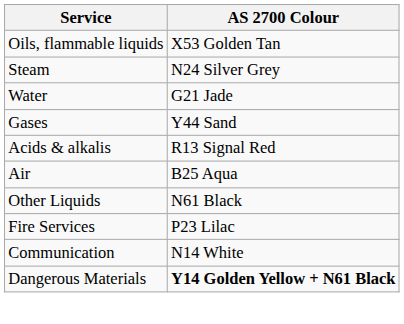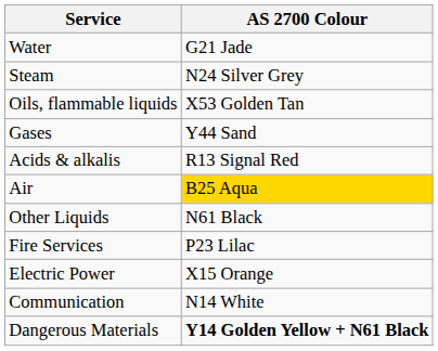rows swapped: Water <-> Oils, flammable liquids
Air | AS 2700 Colour: no background -> gold background
+ row: Electric Power | X15 Orange
